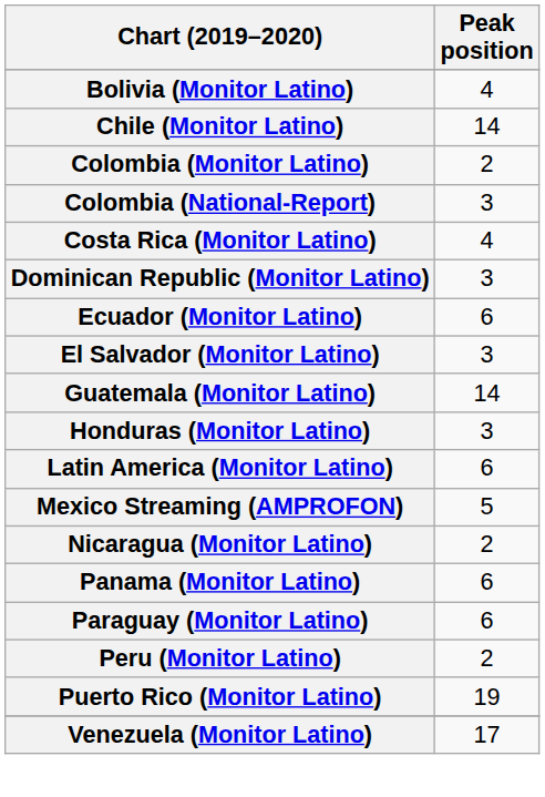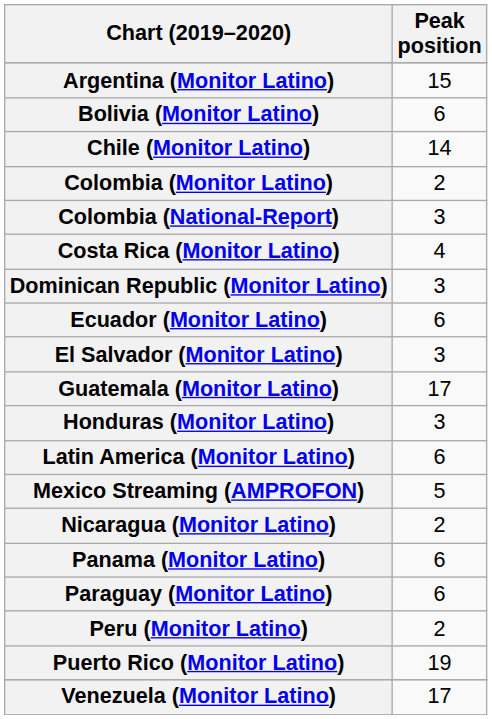+ row: Argentina (Monitor Latino) | 15
Bolivia (Monitor Latino) | Peak position: 4 -> 6
Guatemala (Monitor Latino) | Peak position: 14 -> 17
